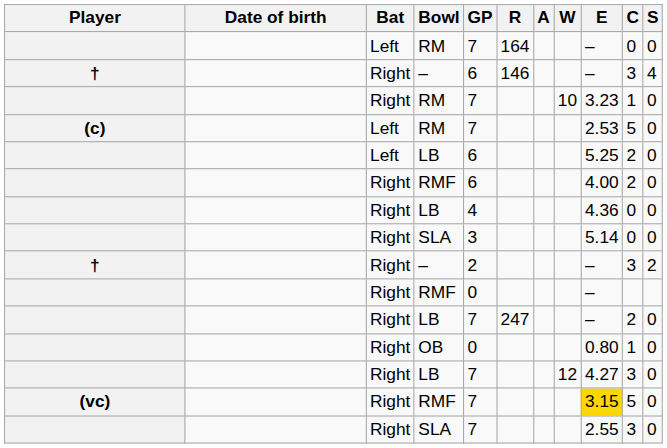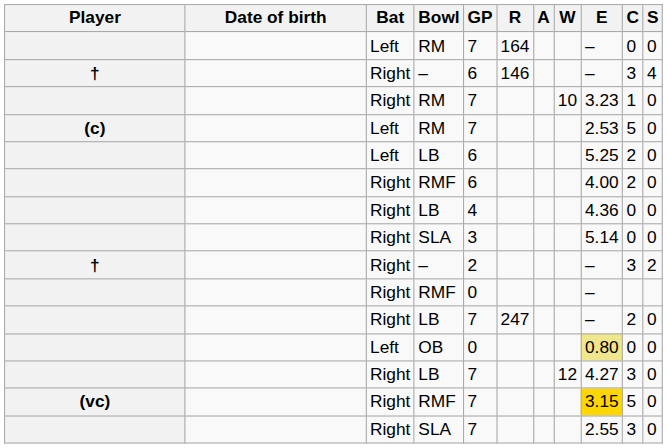OB | Bat: Right -> Left
OB | E: no background -> khaki background
OB | C: 1 -> 0
